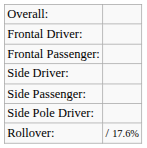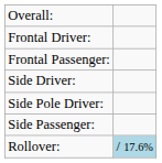rows swapped: Side Passenger: <-> Side Pole Driver:
Rollover: | column 2: no background -> lightblue background
